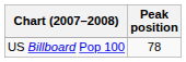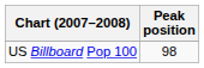US Billboard Pop 100 | Peak position: 78 -> 98
